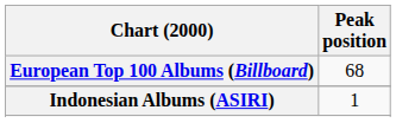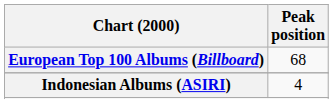Indonesian Albums (ASIRI) | Peak position: 1 -> 4
